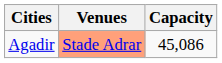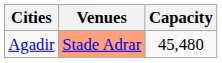Agadir | Capacity: 45,086 -> 45,480
